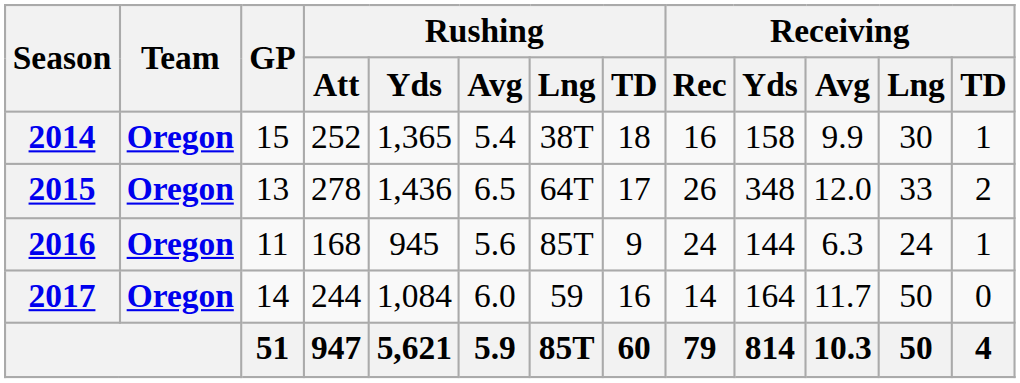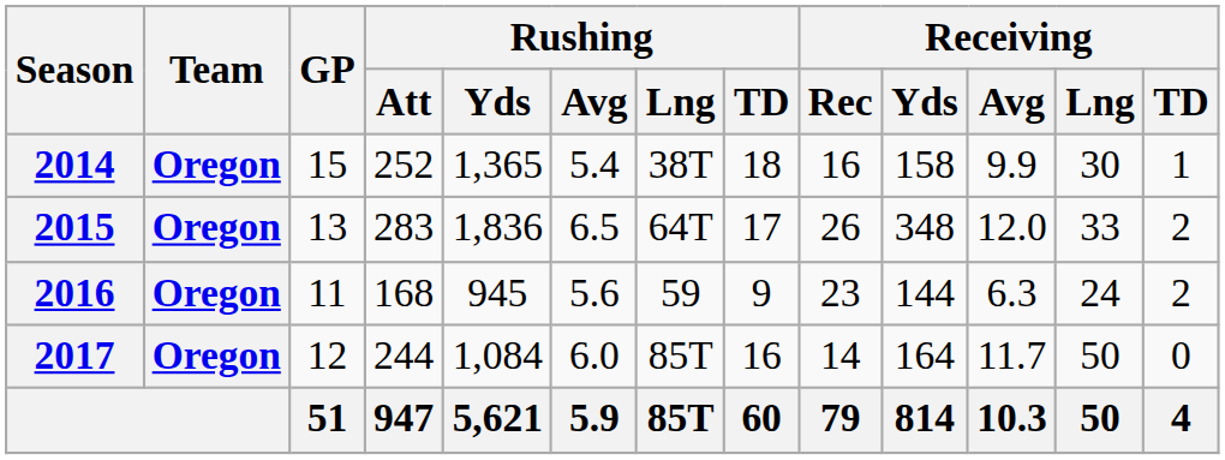2015 | Rushing / Att: 278 -> 283
2015 | Rushing / Yds: 1,436 -> 1,836
2016 | Rushing / Lng: 85T -> 59
2016 | Receiving / Rec: 24 -> 23
2016 | Receiving / TD: 1 -> 2
2017 | GP: 14 -> 12
2017 | Rushing / Lng: 59 -> 85T
